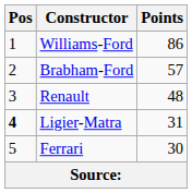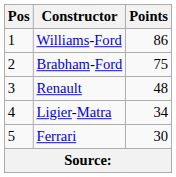Brabham-Ford | Points: 57 -> 75
Ligier-Matra | Pos: bold -> normal
Ligier-Matra | Points: 31 -> 34
